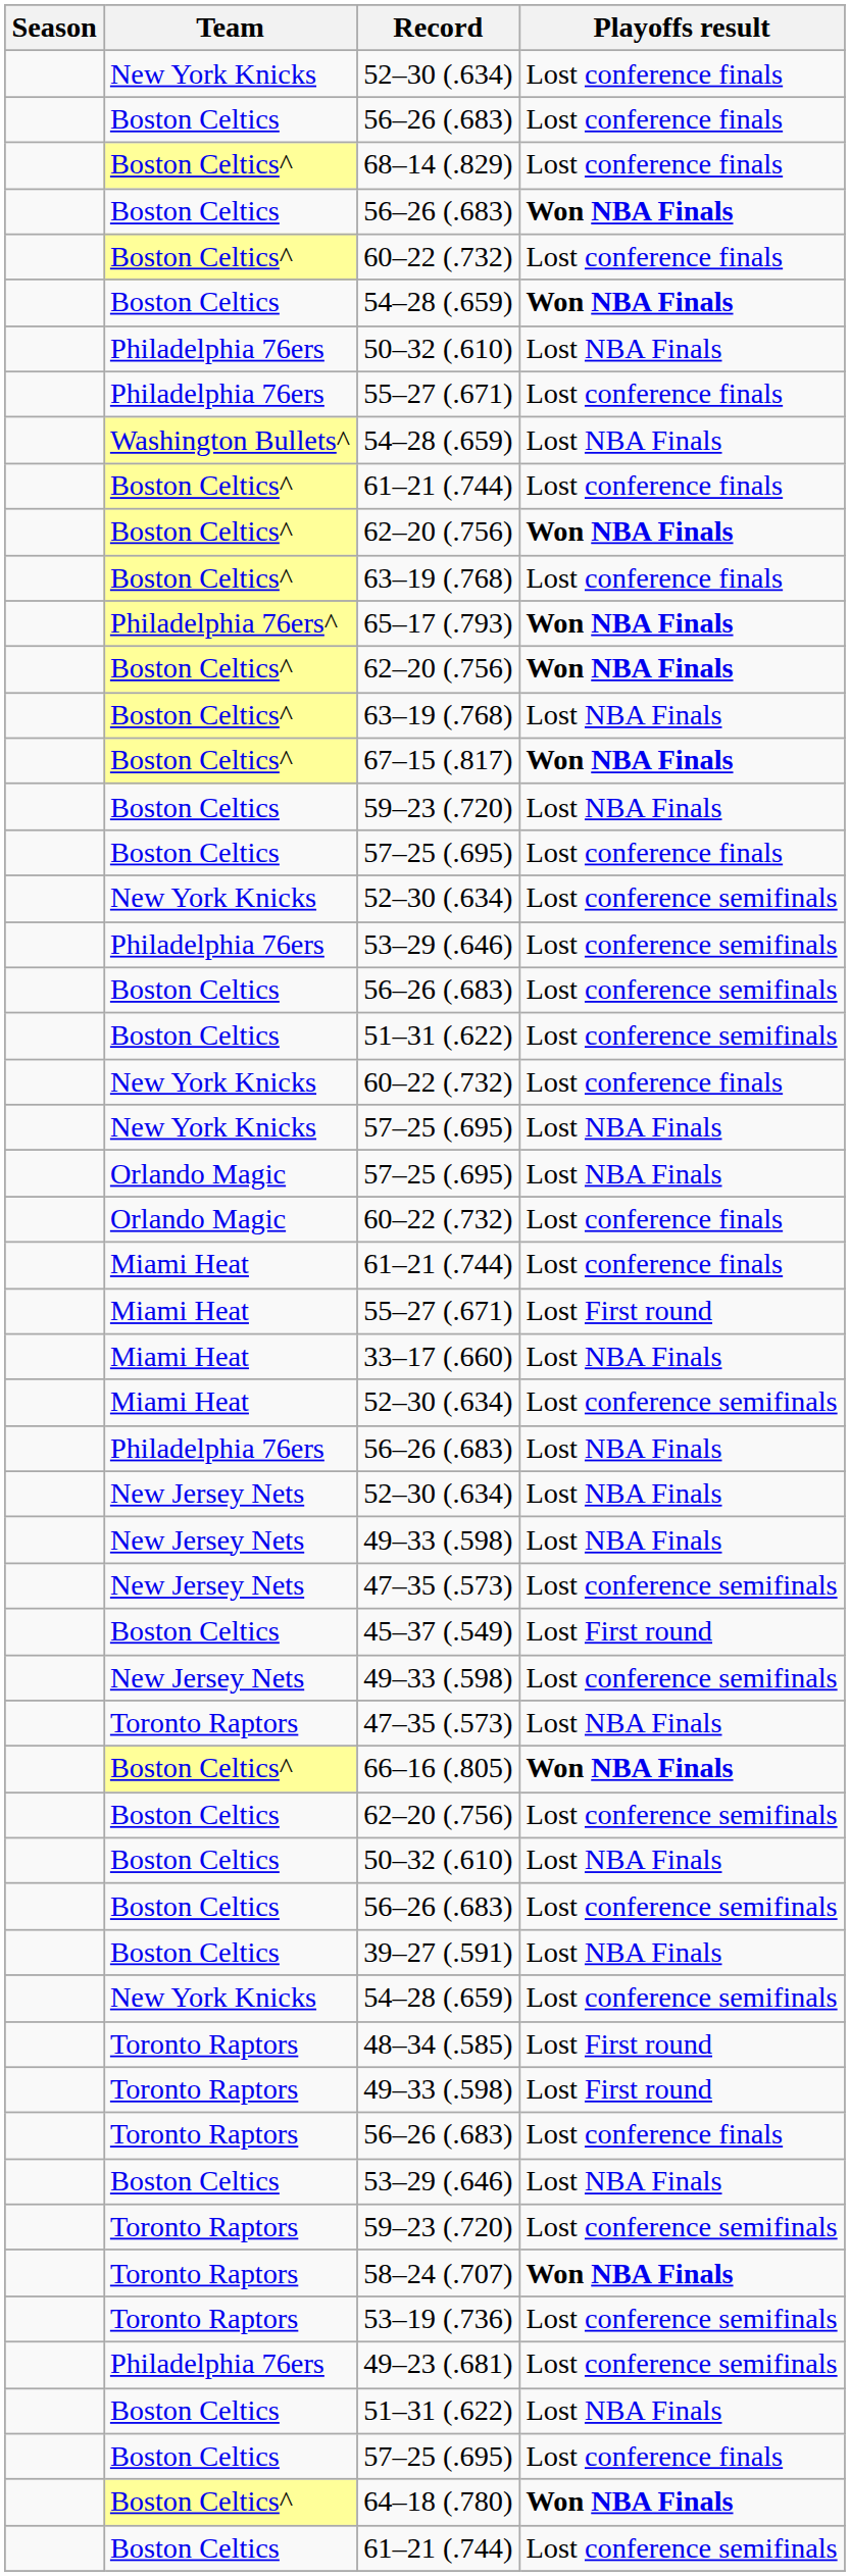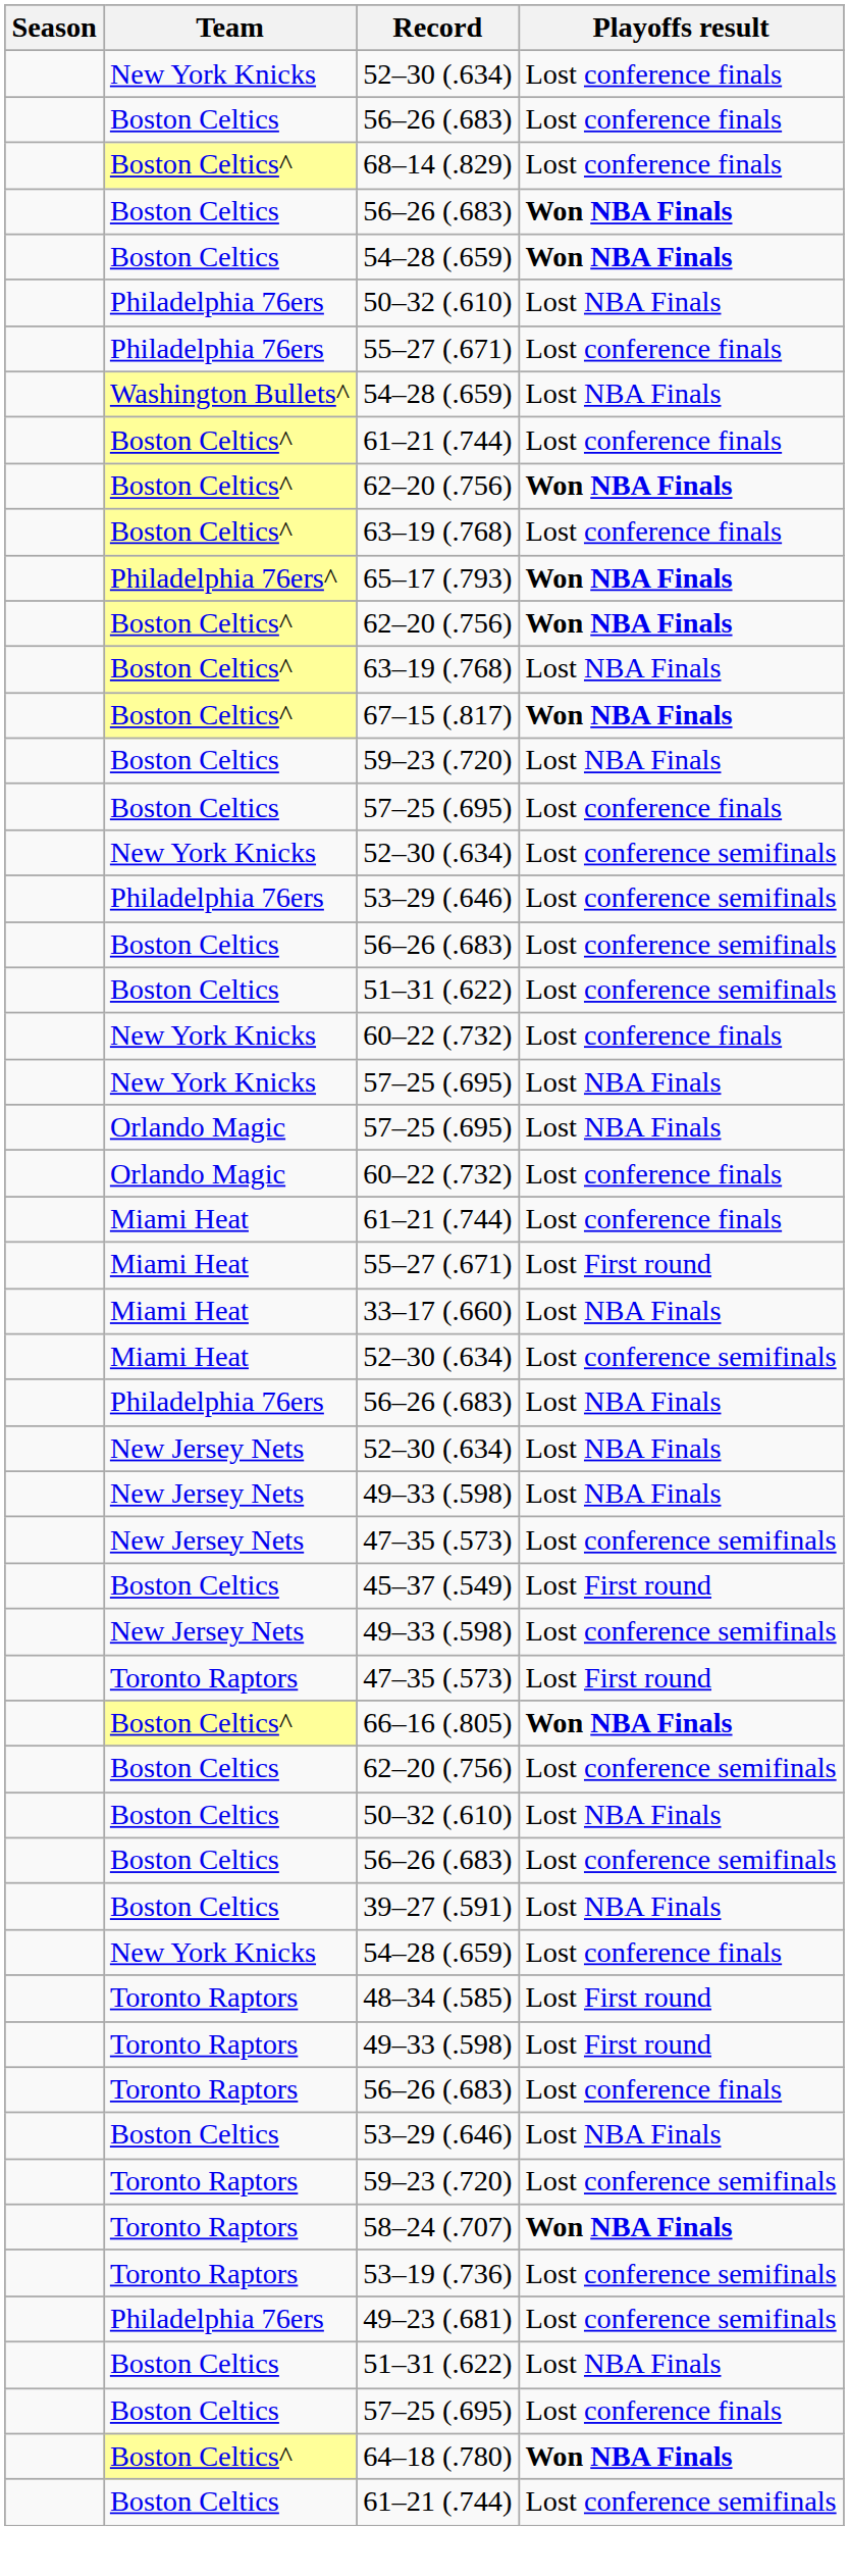- row: Boston Celtics^ | 60–22 (.732) | Lost conference finals
Toronto Raptors / 47–35 (.573) | Playoffs result: Lost NBA Finals -> Lost First round
New York Knicks / 54–28 (.659) | Playoffs result: Lost conference semifinals -> Lost conference finals
